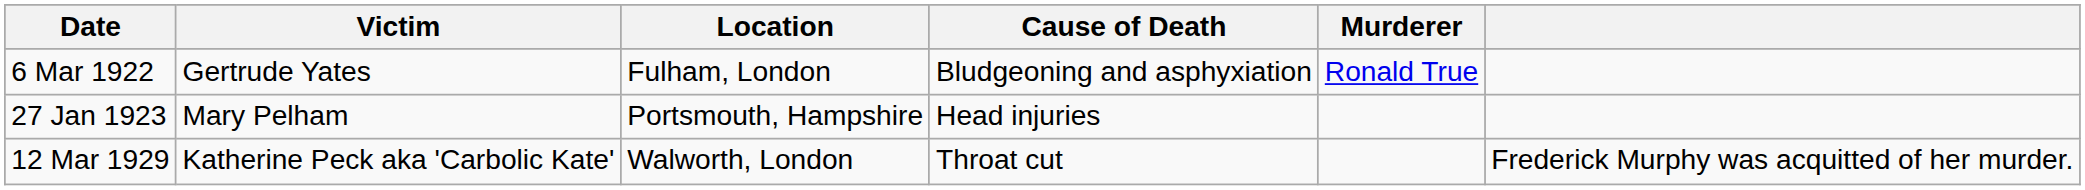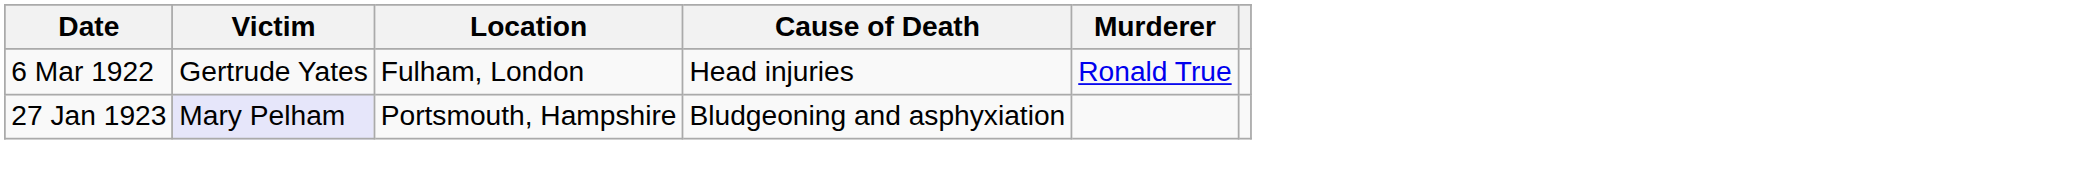6 Mar 1922 | Cause of Death: Bludgeoning and asphyxiation -> Head injuries
27 Jan 1923 | Victim: no background -> lavender background
27 Jan 1923 | Cause of Death: Head injuries -> Bludgeoning and asphyxiation
- row: 12 Mar 1929 | Katherine Peck aka 'Carbolic Kate' | Walworth, London | Throat cut | Frederick Murphy was acquitted of her murder.
